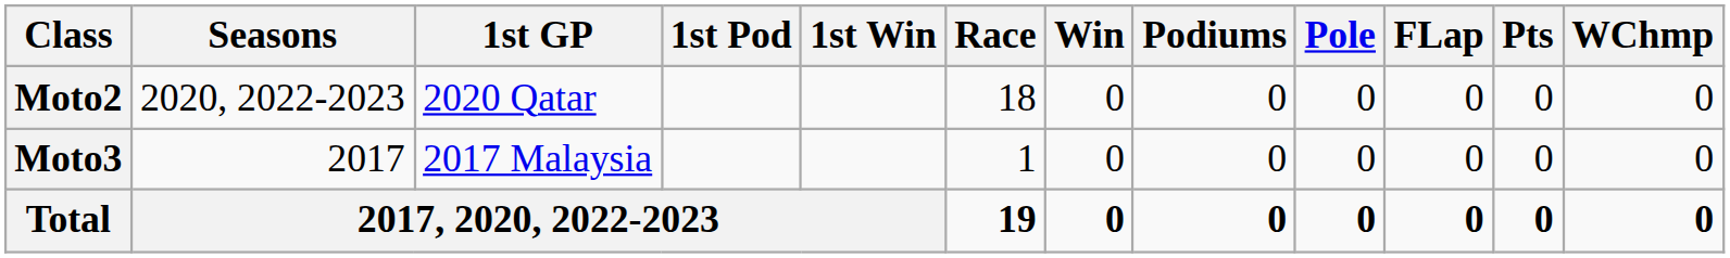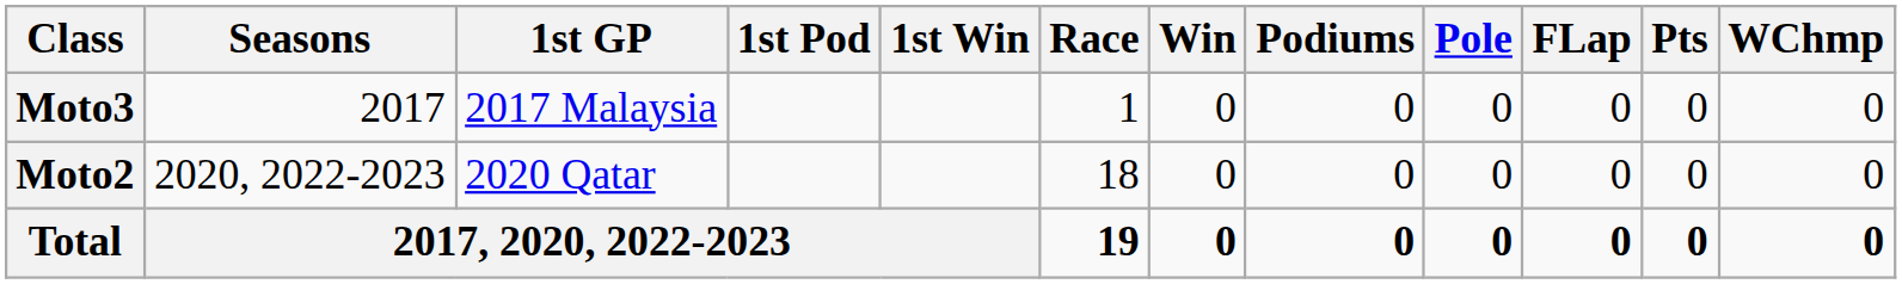rows swapped: Moto3 <-> Moto2
